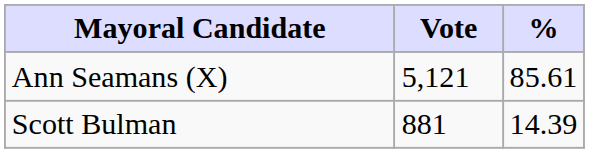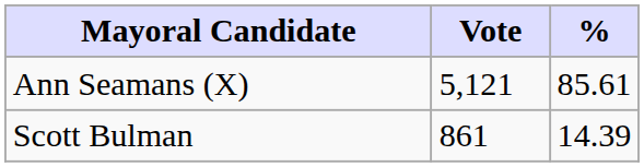Scott Bulman | Vote: 881 -> 861
